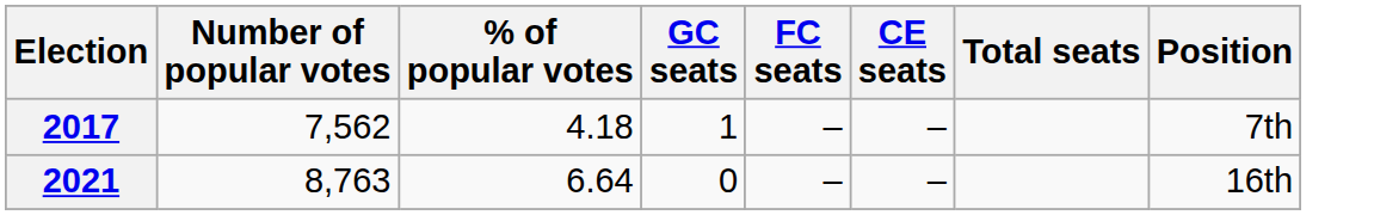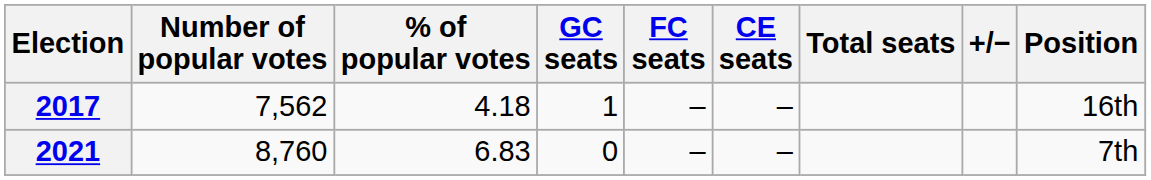+ column: +/−
2017 | Position: 7th -> 16th
2021 | Number of popular votes: 8,763 -> 8,760
2021 | % of popular votes: 6.64 -> 6.83
2021 | Position: 16th -> 7th
